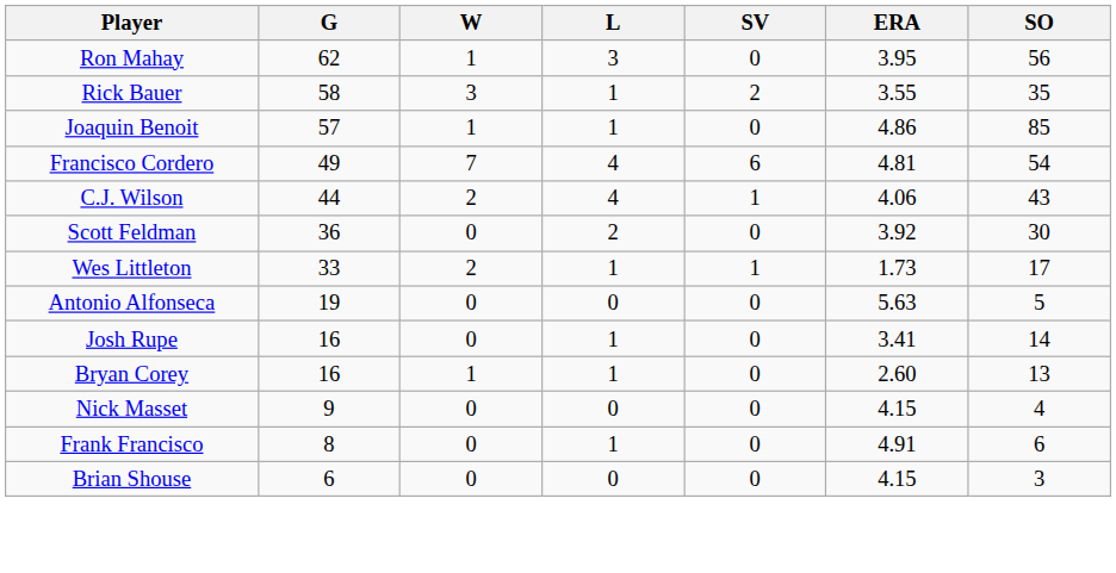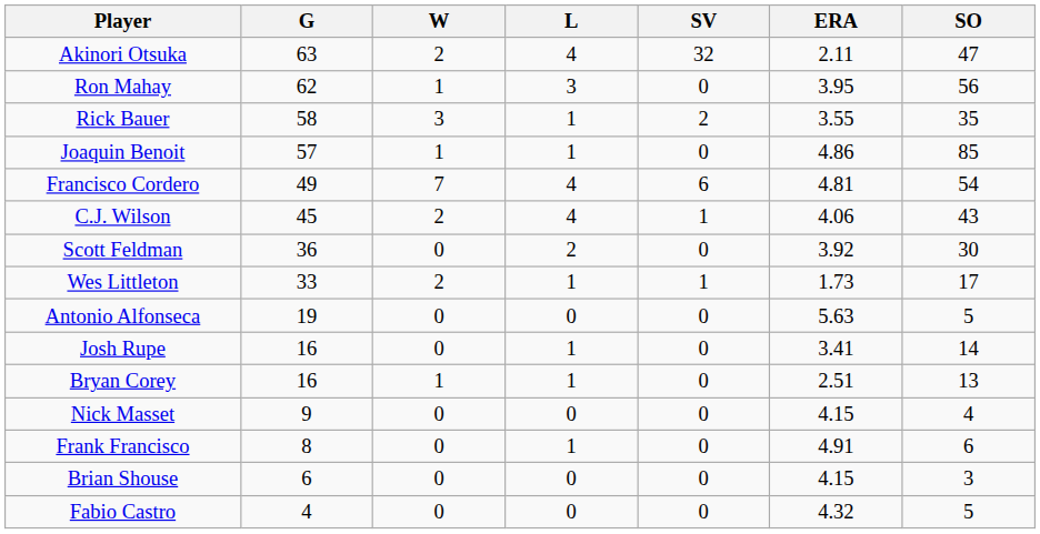+ row: Akinori Otsuka | 63 | 2 | 4 | 32 | 2.11 | 47
C.J. Wilson | G: 44 -> 45
Bryan Corey | ERA: 2.60 -> 2.51
+ row: Fabio Castro | 4 | 0 | 0 | 0 | 4.32 | 5
